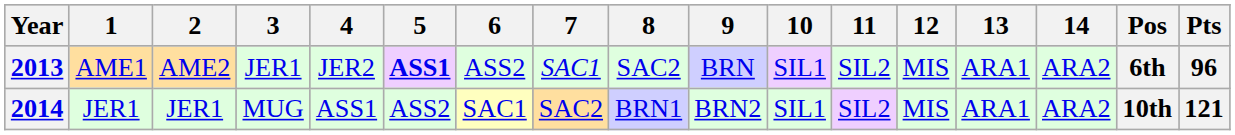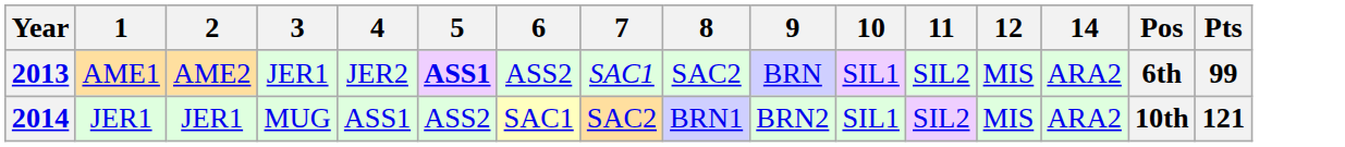- column: 13 | ARA1 | ARA1
2013 | Pts: 96 -> 99
